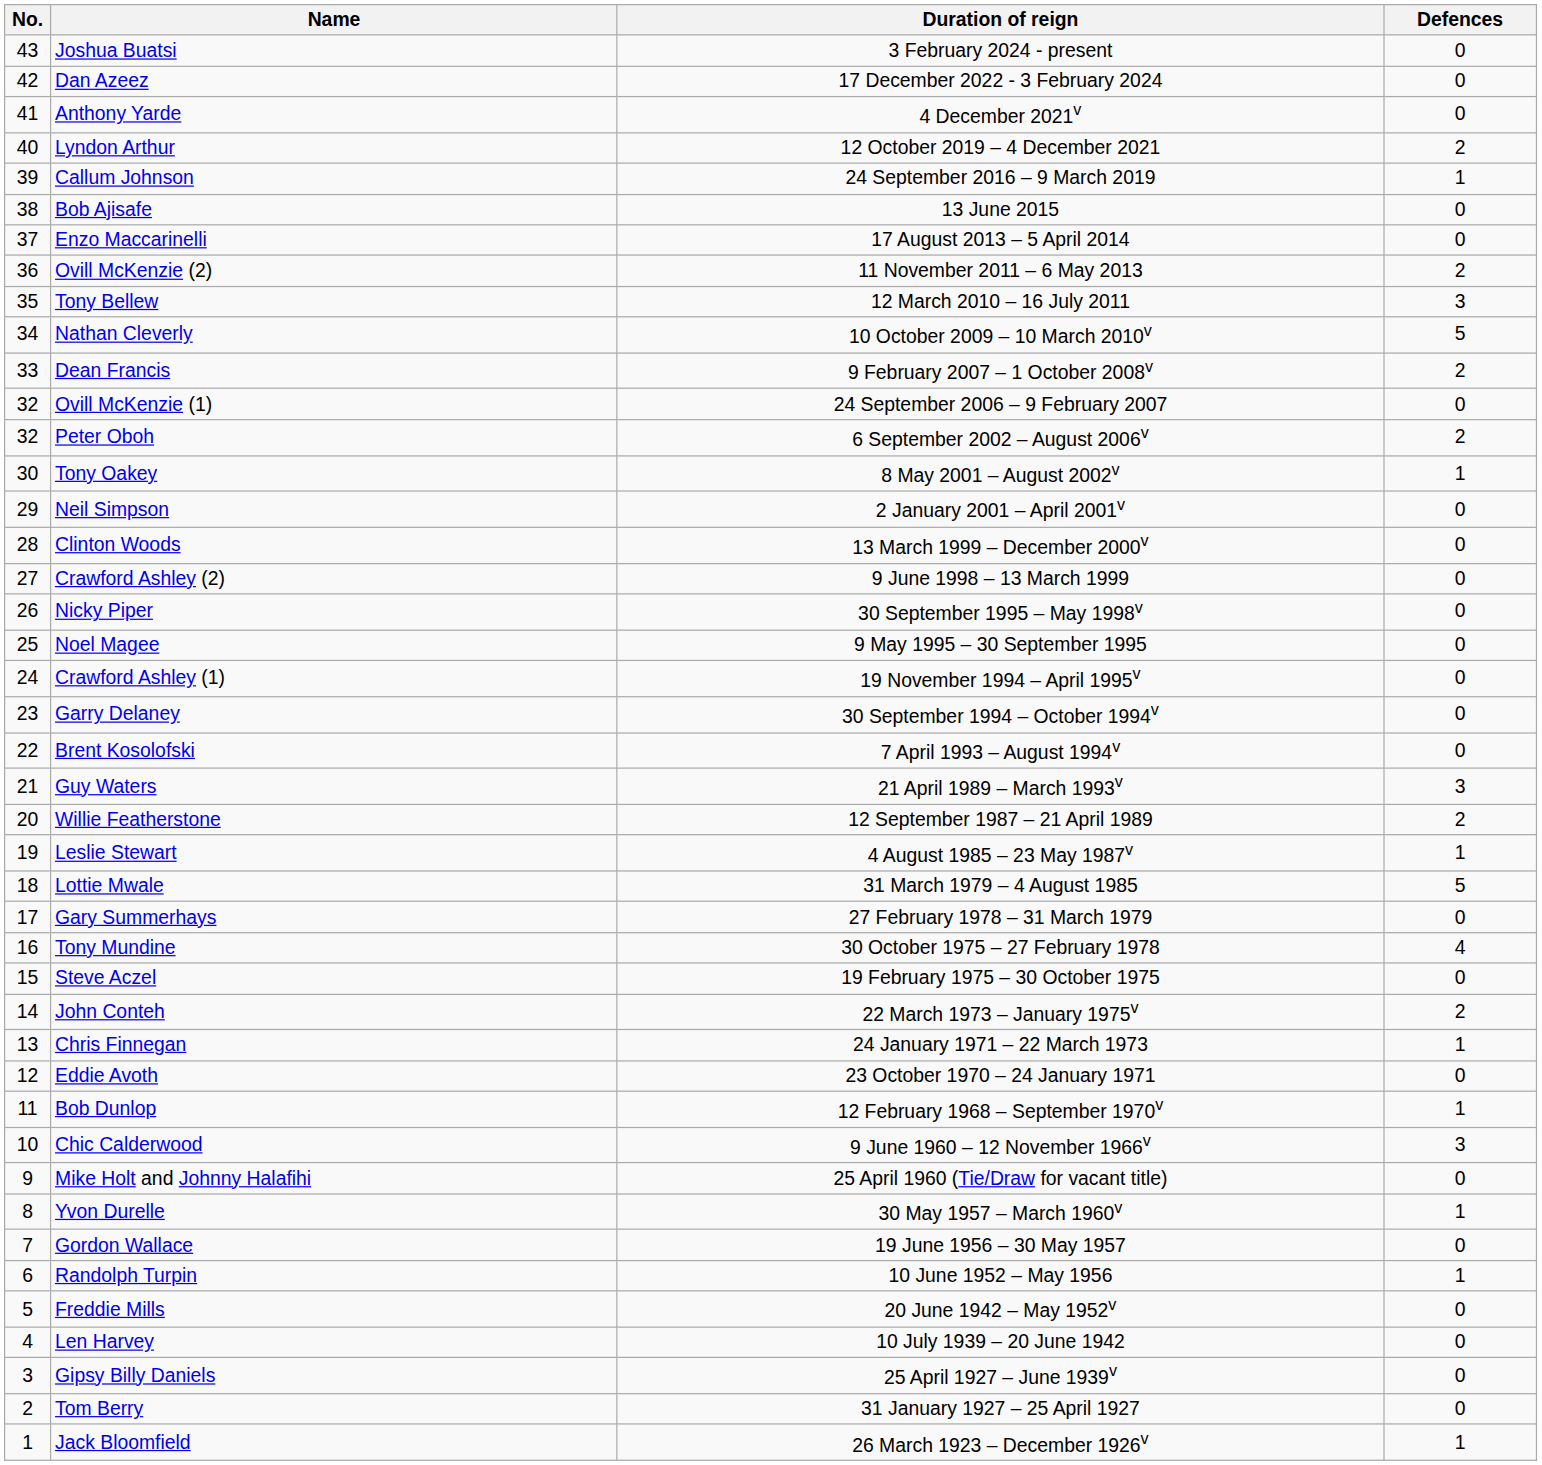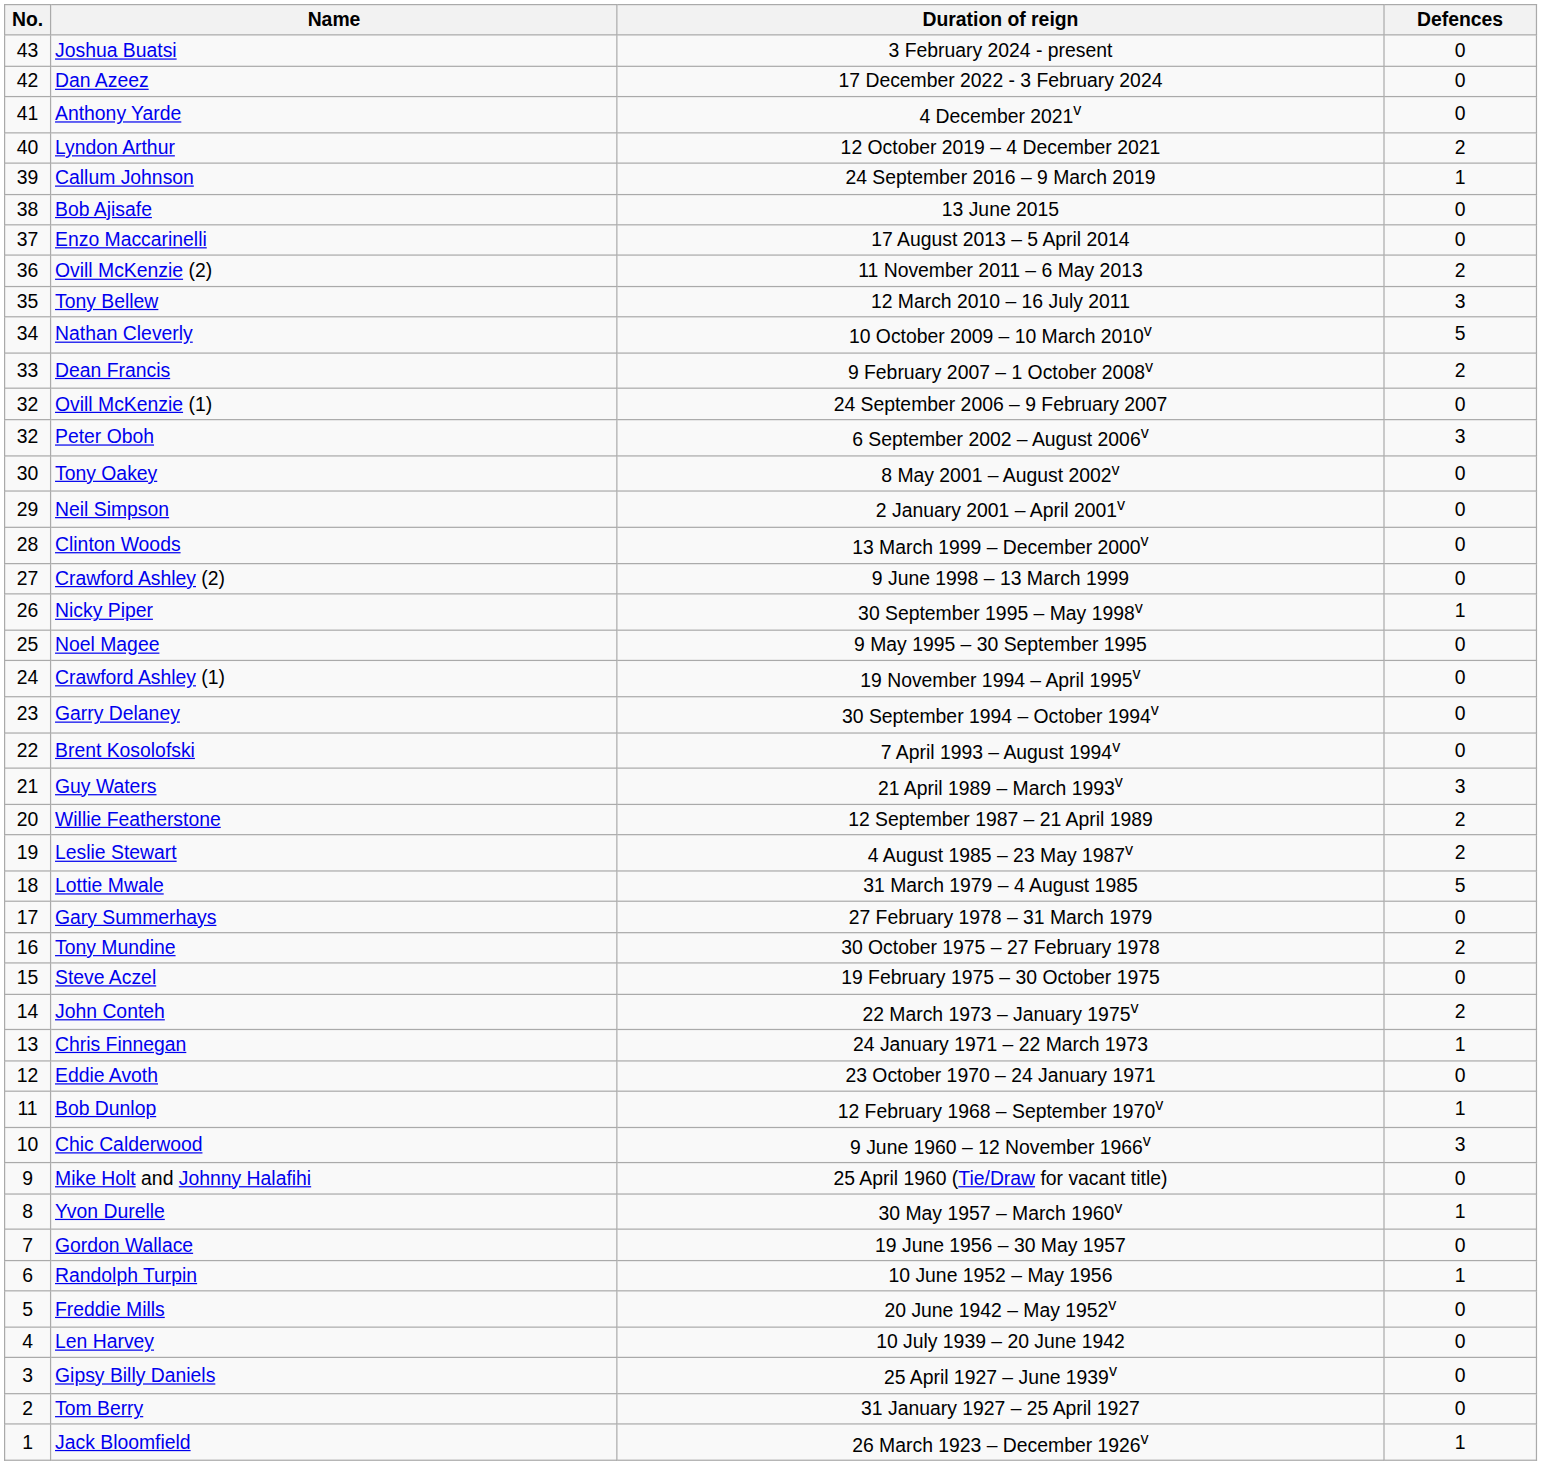Peter Oboh | Defences: 2 -> 3
Tony Oakey | Defences: 1 -> 0
Nicky Piper | Defences: 0 -> 1
Leslie Stewart | Defences: 1 -> 2
Tony Mundine | Defences: 4 -> 2
